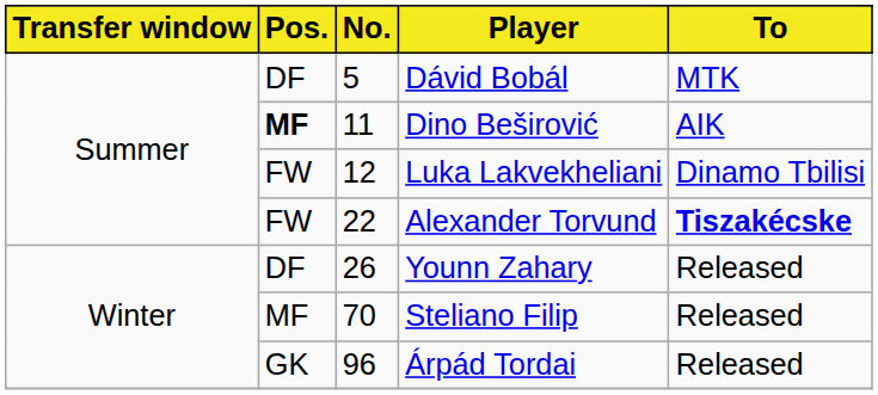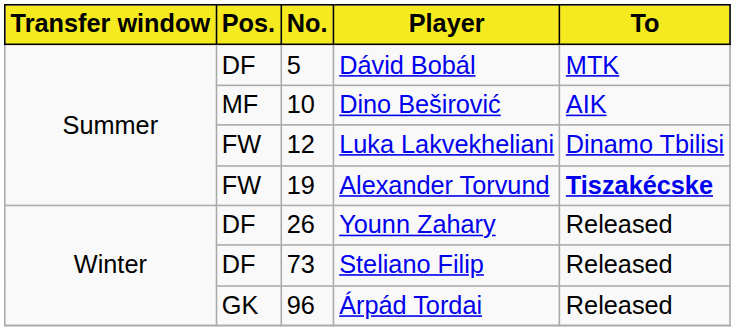Dino Beširović | Pos.: bold -> normal
Dino Beširović | No.: 11 -> 10
Alexander Torvund | No.: 22 -> 19
Steliano Filip | Pos.: MF -> DF
Steliano Filip | No.: 70 -> 73
